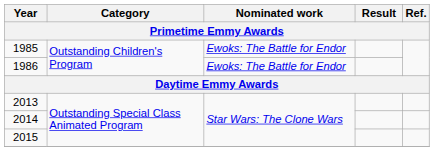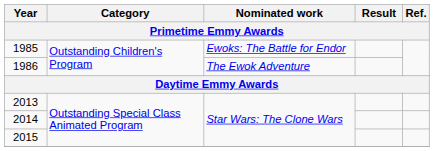1986 | Nominated work: Ewoks: The Battle for Endor -> The Ewok Adventure
